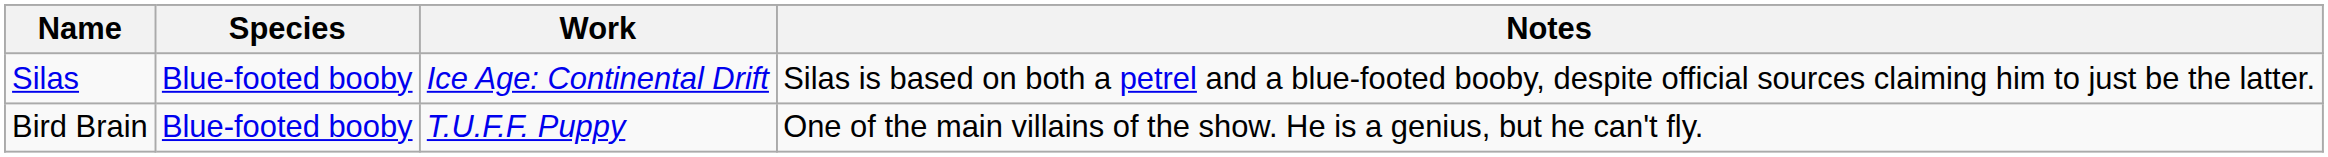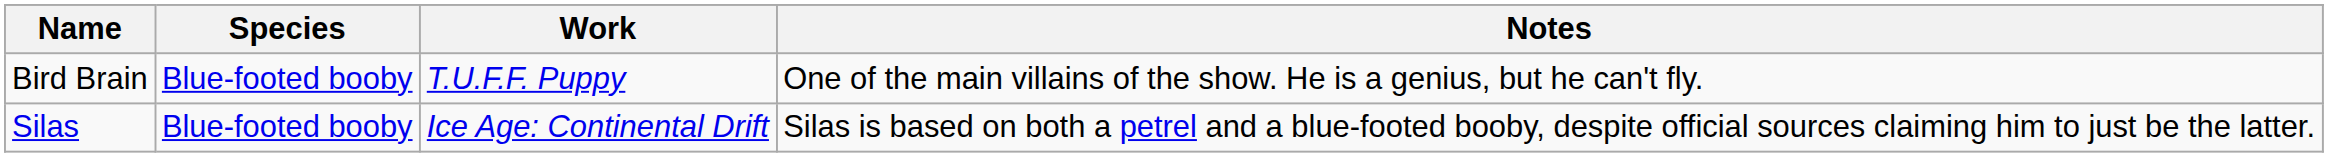rows swapped: Bird Brain <-> Silas
